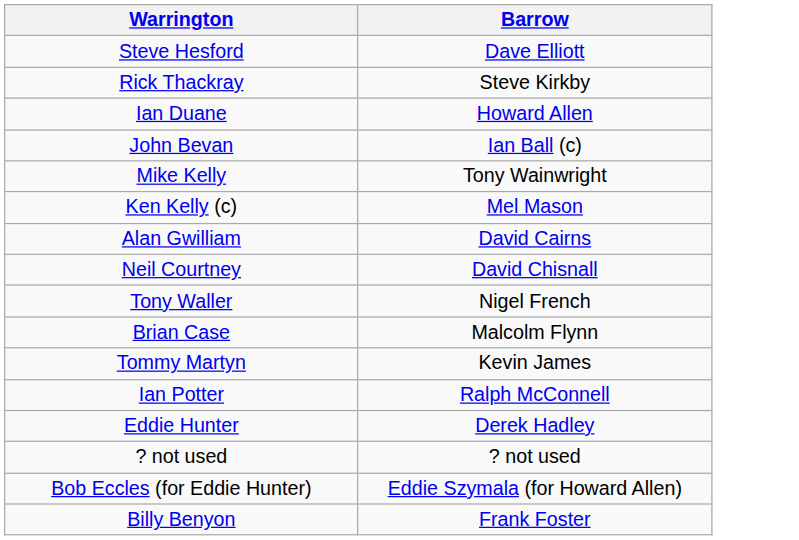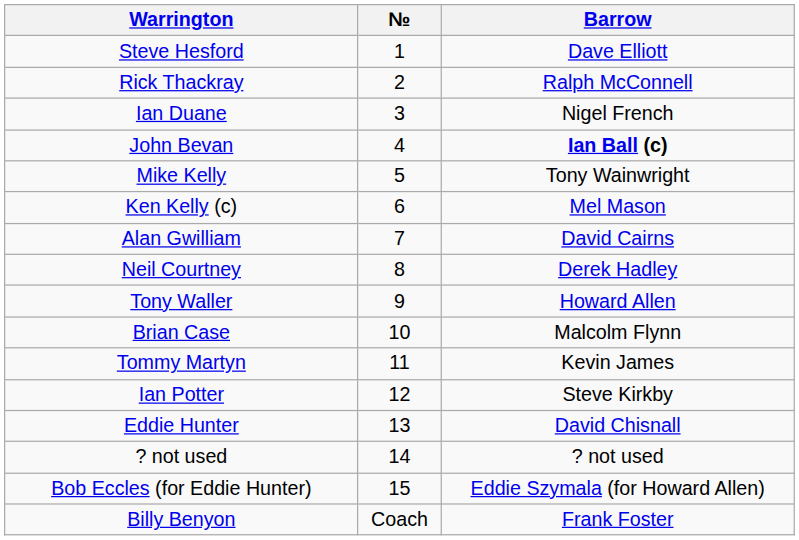+ column: № | 1 | 2 | 3 | 4 | 5 | 6 | 7 | 8 | 9 | 10 | 11 | 12 | 13 | 14 | 15 | Coach
Rick Thackray | Barrow: Steve Kirkby -> Ralph McConnell
Ian Duane | Barrow: Howard Allen -> Nigel French
John Bevan | Barrow: normal -> bold
Neil Courtney | Barrow: David Chisnall -> Derek Hadley
Tony Waller | Barrow: Nigel French -> Howard Allen
Ian Potter | Barrow: Ralph McConnell -> Steve Kirkby
Eddie Hunter | Barrow: Derek Hadley -> David Chisnall
